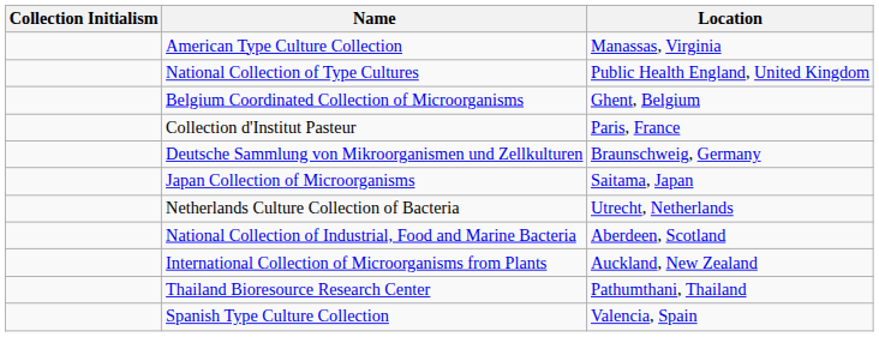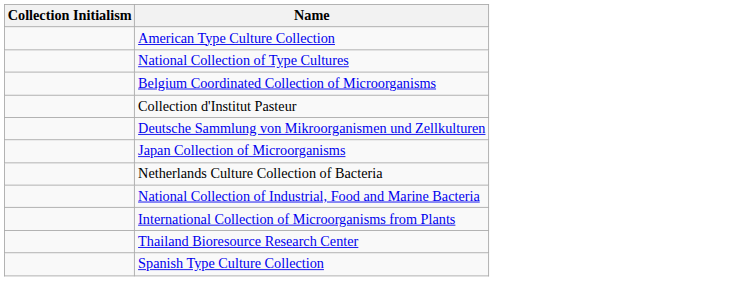- column: Location | Manassas, Virginia | Public Health England, United Kingdom | Ghent, Belgium | Paris, France | Braunschweig, Germany | Saitama, Japan | Utrecht, Netherlands | Aberdeen, Scotland | Auckland, New Zealand | Pathumthani, Thailand | Valencia, Spain
